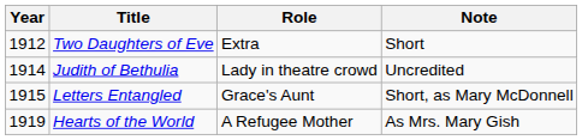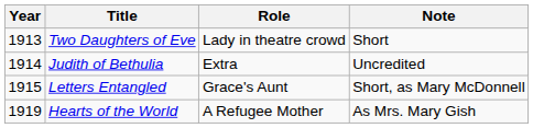Two Daughters of Eve | Year: 1912 -> 1913
Two Daughters of Eve | Role: Extra -> Lady in theatre crowd
Judith of Bethulia | Role: Lady in theatre crowd -> Extra
